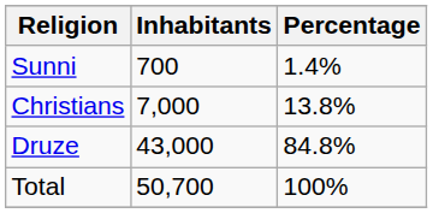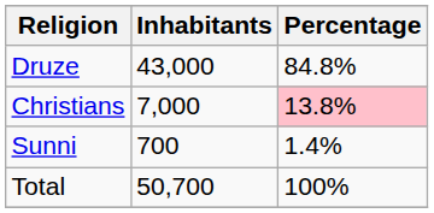rows swapped: Druze <-> Sunni
Christians | Percentage: no background -> pink background
